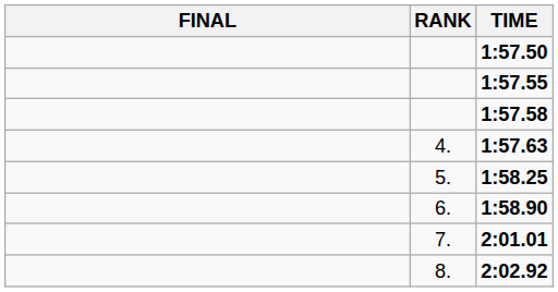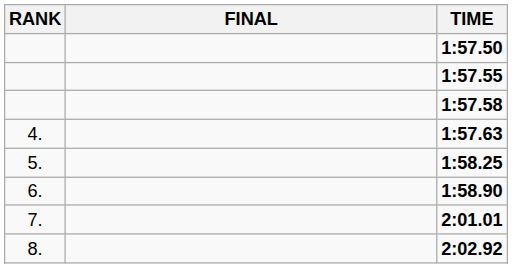columns swapped: RANK <-> FINAL
